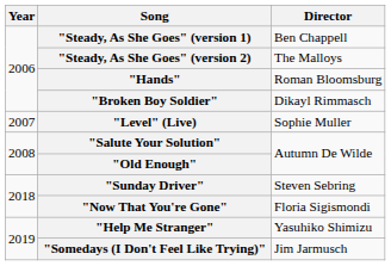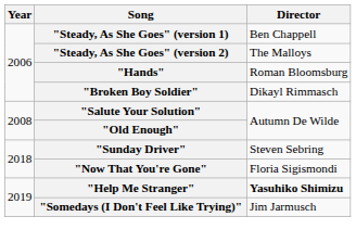- row: 2007 | "Level" (Live) | Sophie Muller
"Help Me Stranger" | Director: normal -> bold
